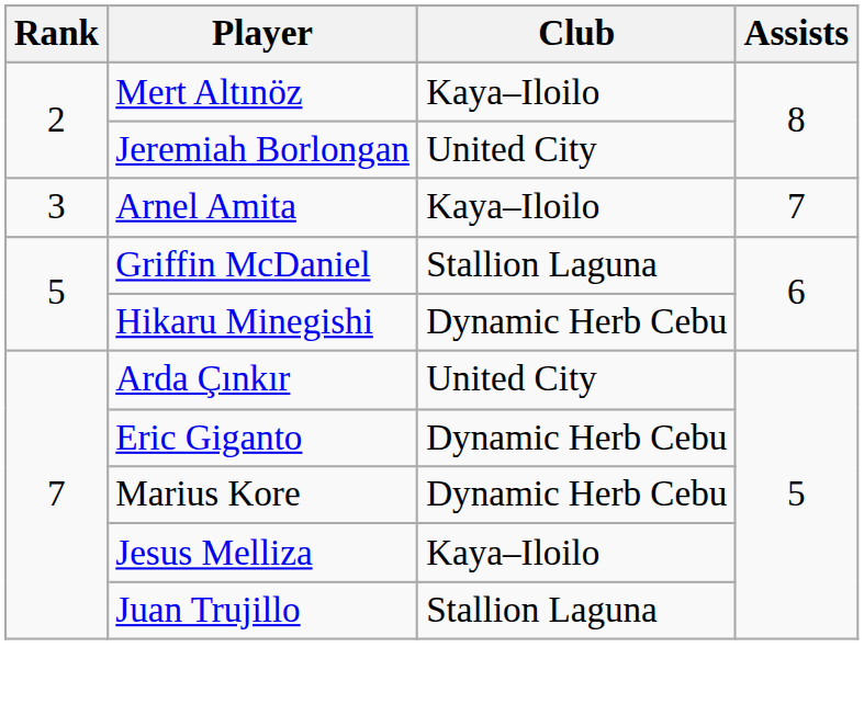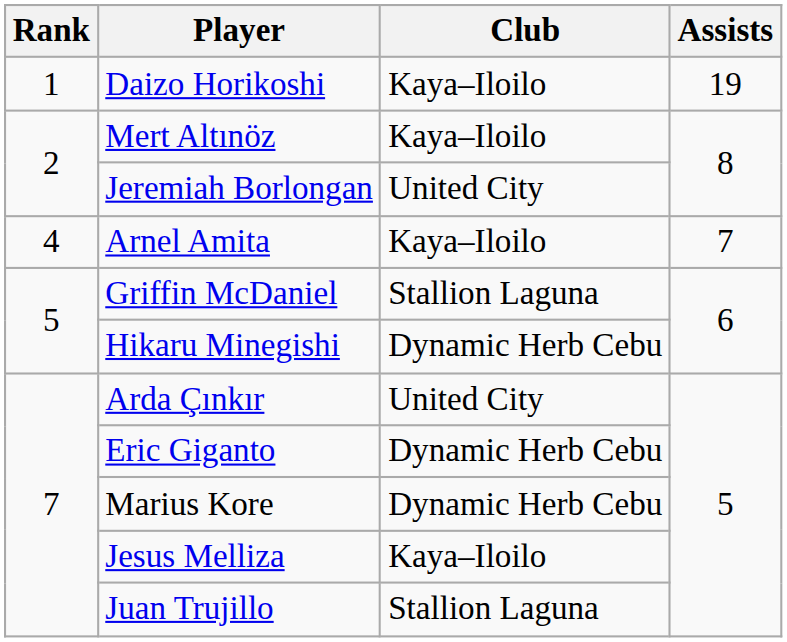+ row: 1 | Daizo Horikoshi | Kaya–Iloilo | 19
Arnel Amita | Rank: 3 -> 4
